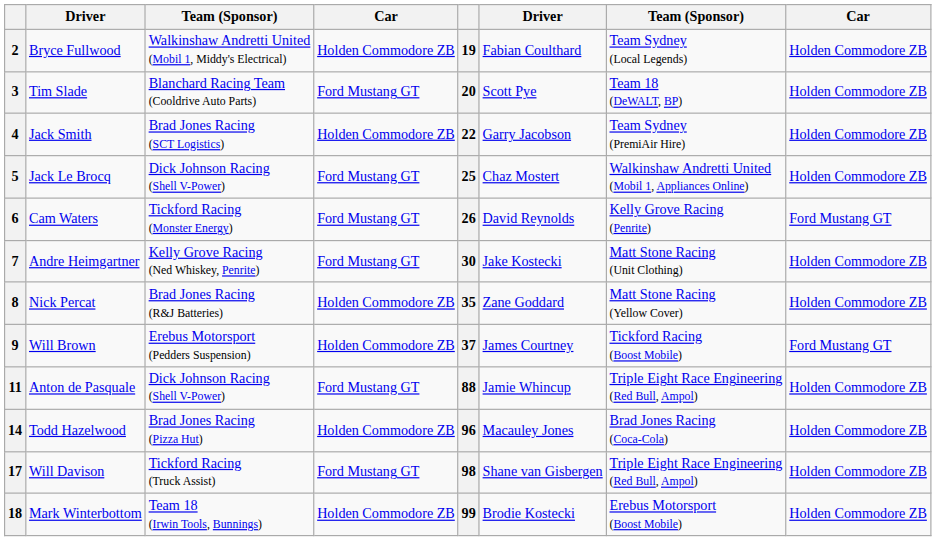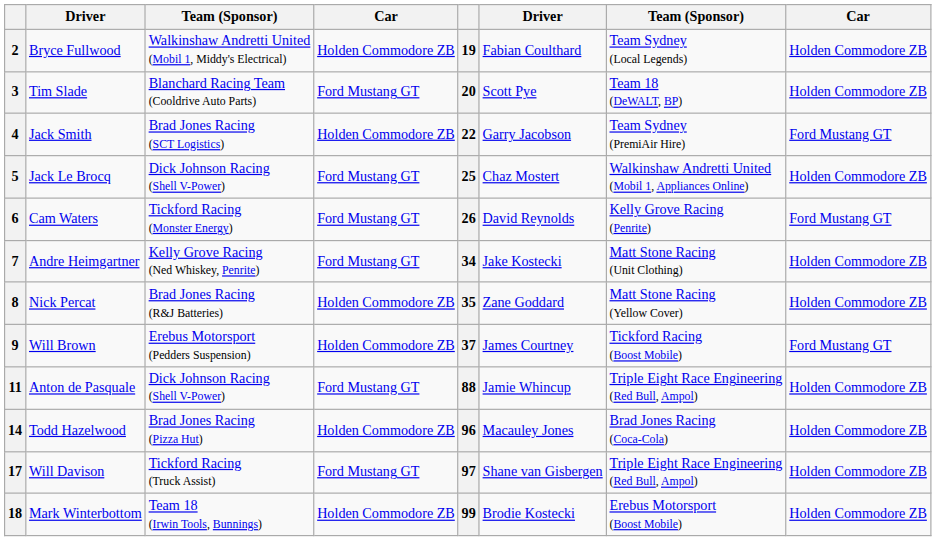4 | column 8: Holden Commodore ZB -> Ford Mustang GT
7 | column 5: 30 -> 34
17 | column 5: 98 -> 97
